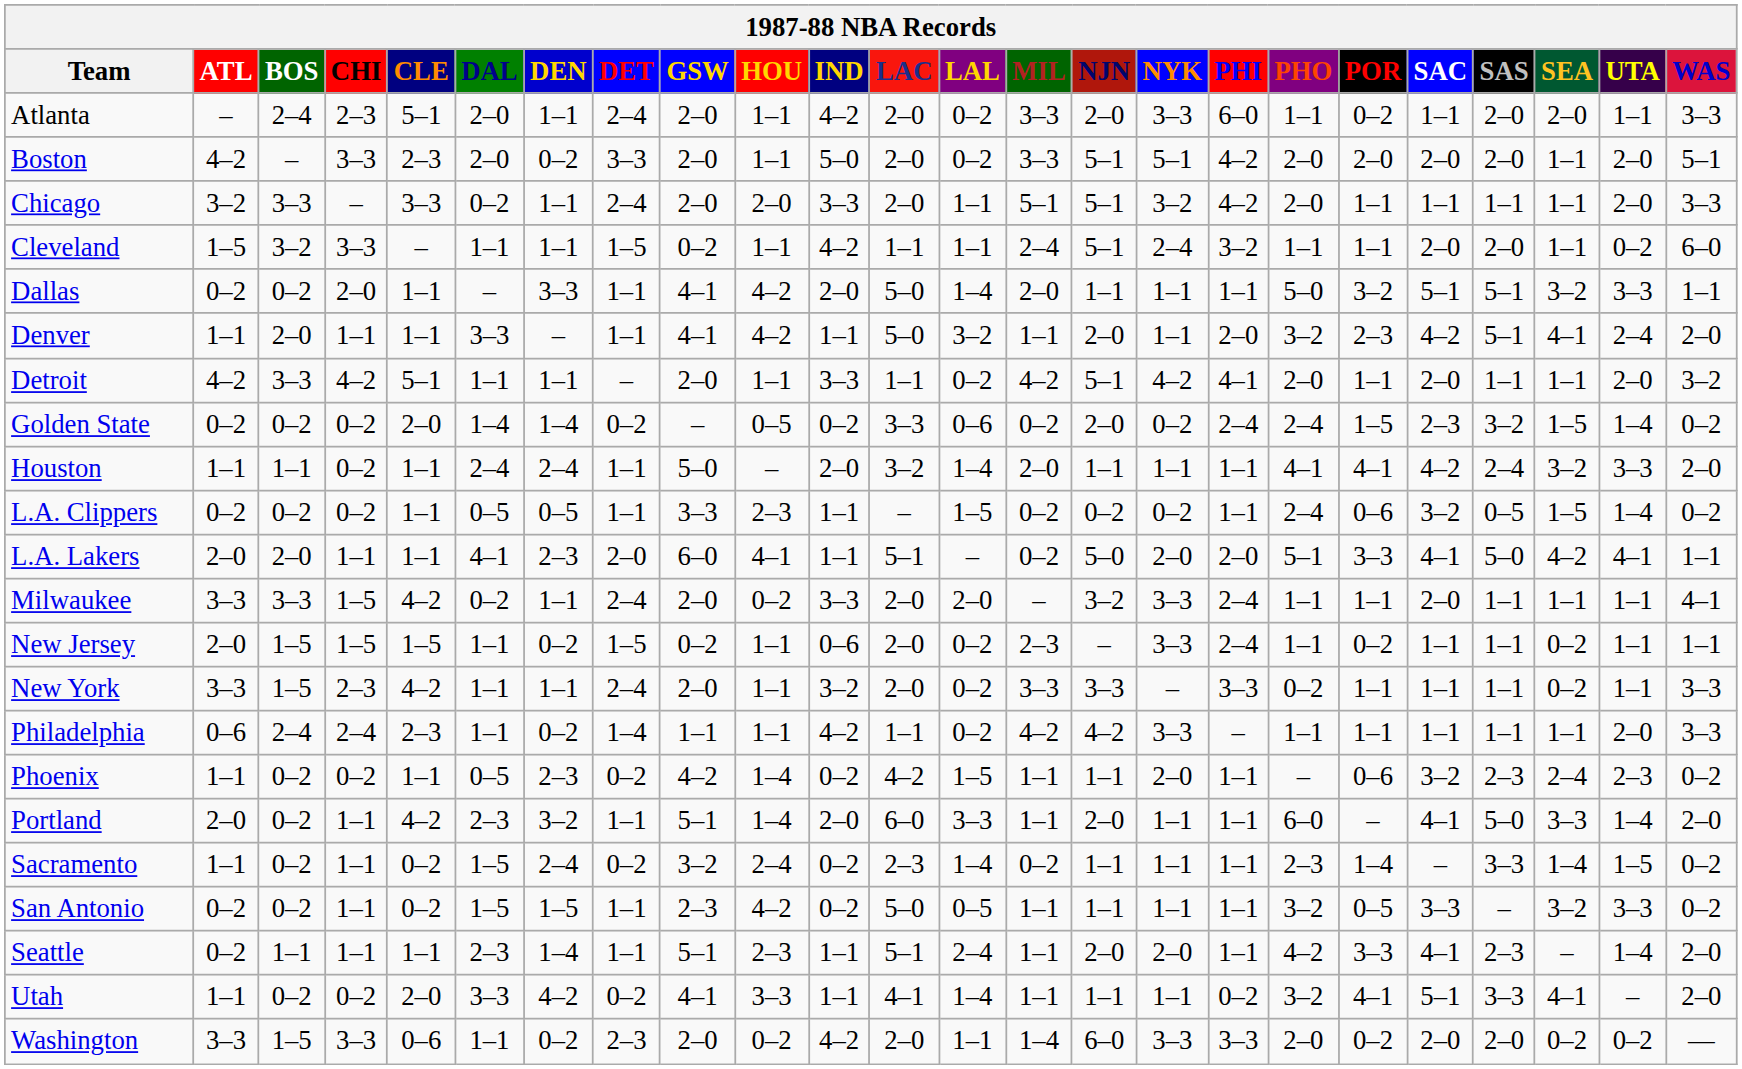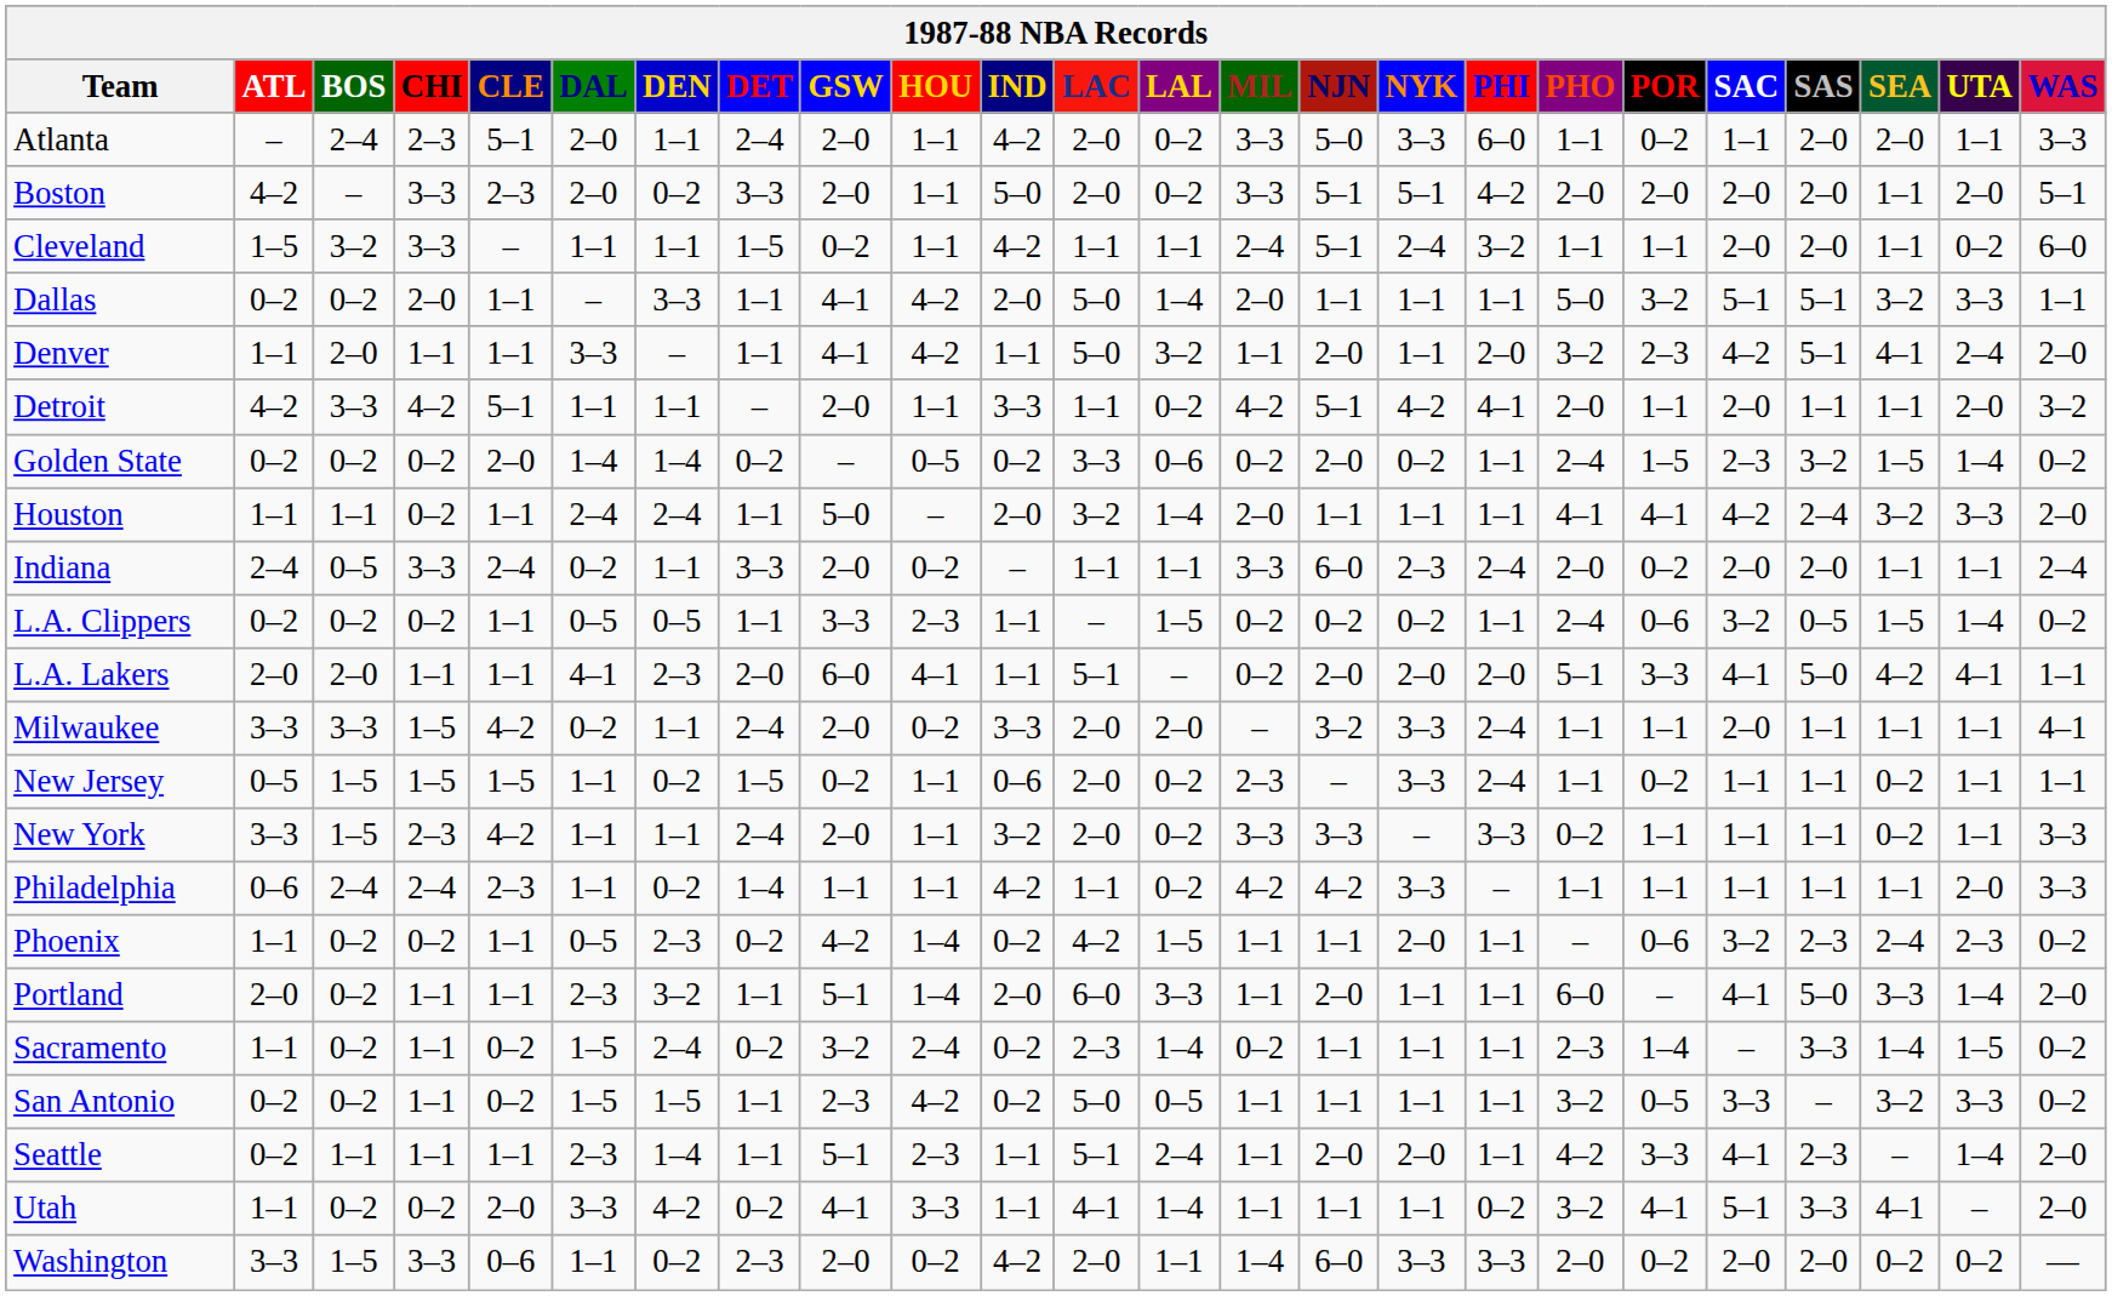Atlanta | NJN: 2–0 -> 5–0
- row: Chicago | 3–2 | 3–3 | – | 3–3 | 0–2 | 1–1 | 2–4 | 2–0 | 2–0 | 3–3 | 2–0 | 1–1 | 5–1 | 5–1 | 3–2 | 4–2 | 2–0 | 1–1 | 1–1 | 1–1 | 1–1 | 2–0 | 3–3
Golden State | PHI: 2–4 -> 1–1
+ row: Indiana | 2–4 | 0–5 | 3–3 | 2–4 | 0–2 | 1–1 | 3–3 | 2–0 | 0–2 | – | 1–1 | 1–1 | 3–3 | 6–0 | 2–3 | 2–4 | 2–0 | 0–2 | 2–0 | 2–0 | 1–1 | 1–1 | 2–4
L.A. Lakers | NJN: 5–0 -> 2–0
New Jersey | ATL: 2–0 -> 0–5
Portland | CLE: 4–2 -> 1–1
